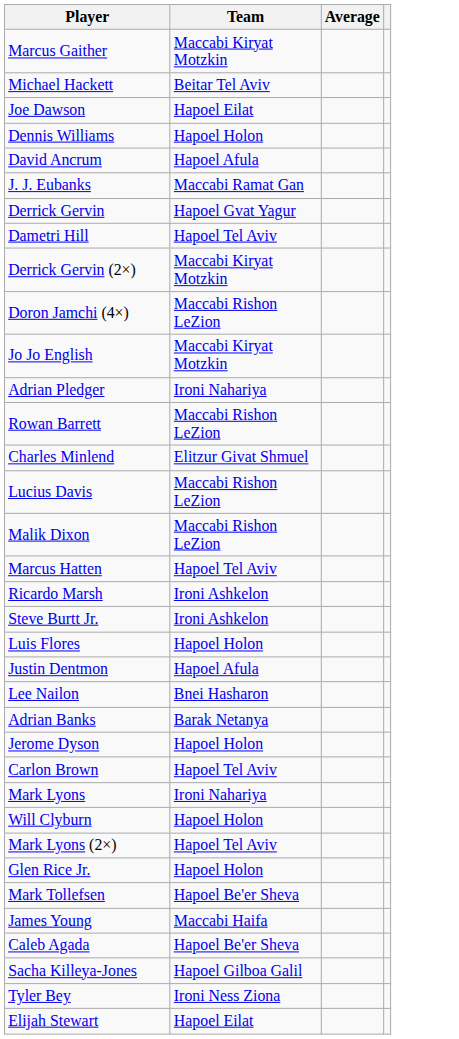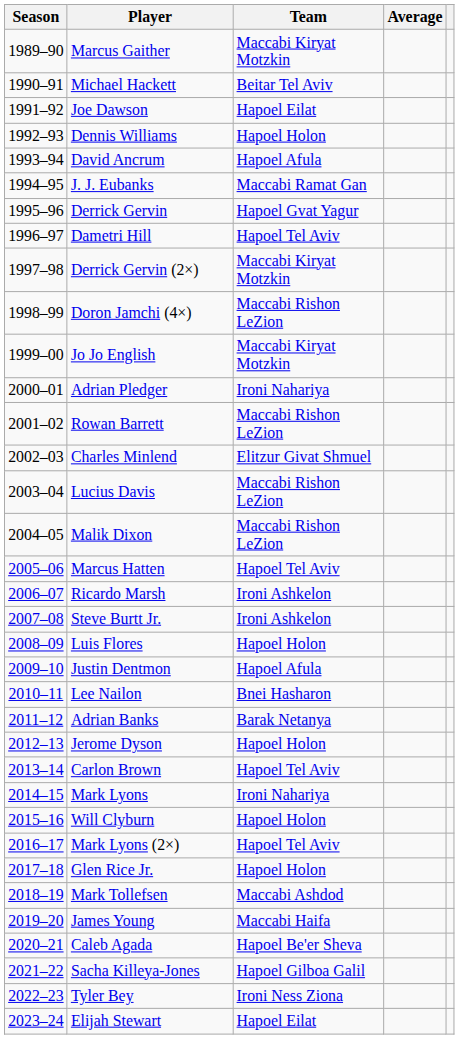+ column: Season | 1989–90 | 1990–91 | 1991–92 | 1992–93 | 1993–94 | 1994–95 | 1995–96 | 1996–97 | 1997–98 | 1998–99 | 1999–00 | 2000–01 | 2001–02 | 2002–03 | 2003–04 | 2004–05 | 2005–06 | 2006–07 | 2007–08 | 2008–09 | 2009–10 | 2010–11 | 2011–12 | 2012–13 | 2013–14 | 2014–15 | 2015–16 | 2016–17 | 2017–18 | 2018–19 | 2019–20 | 2020–21 | 2021–22 | 2022–23 | 2023–24
Mark Tollefsen | Team: Hapoel Be'er Sheva -> Maccabi Ashdod
